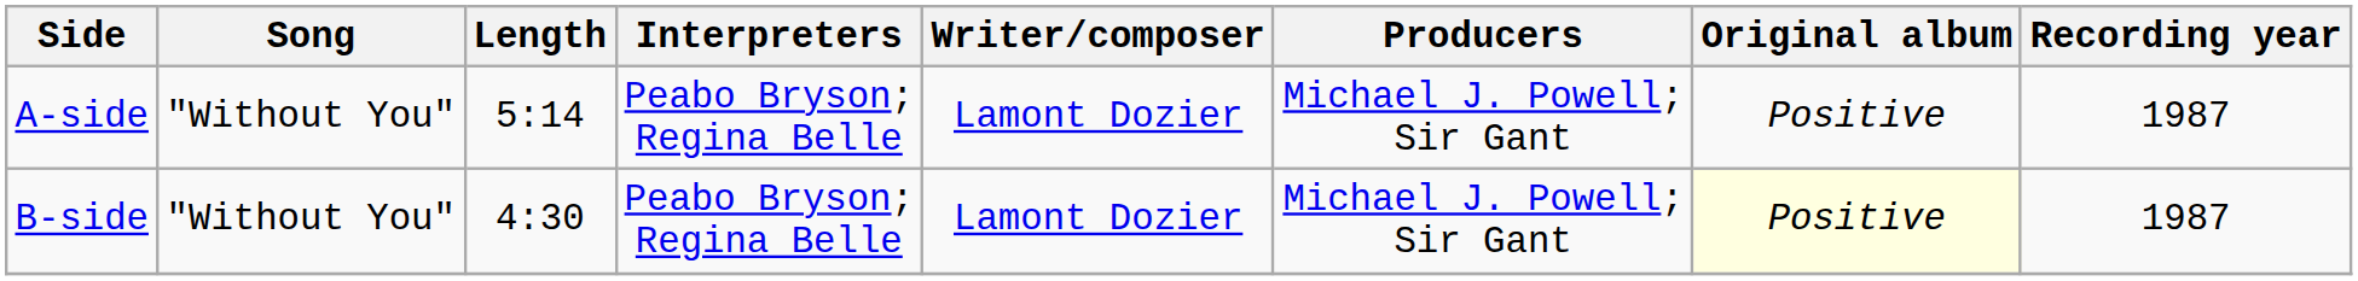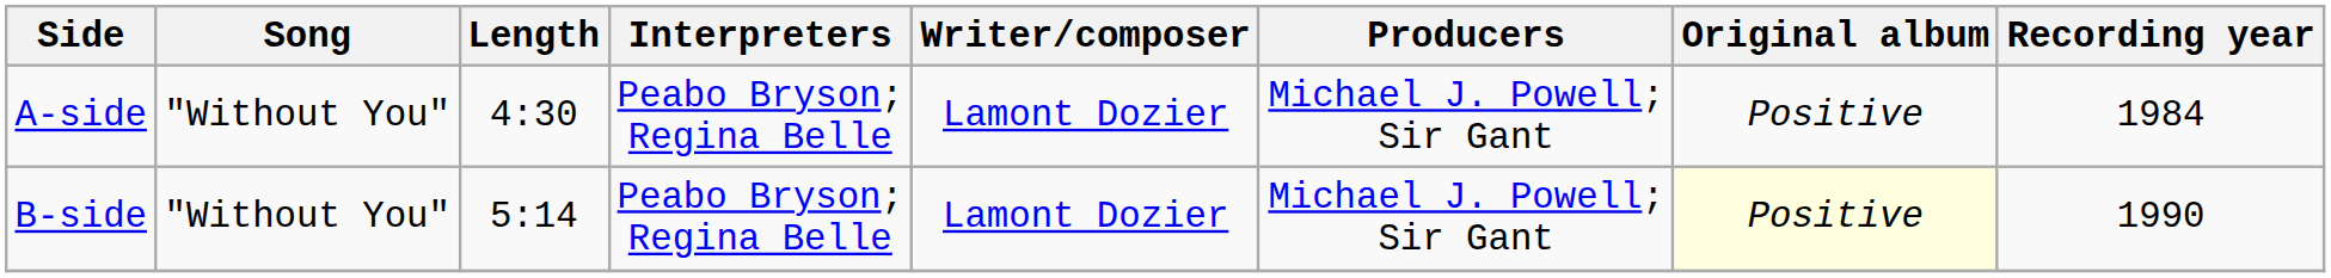A-side | Length: 5:14 -> 4:30
A-side | Recording year: 1987 -> 1984
B-side | Length: 4:30 -> 5:14
B-side | Recording year: 1987 -> 1990
